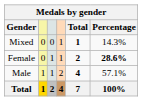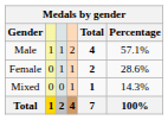rows swapped: Male <-> Mixed
Female | Percentage: bold -> normal
